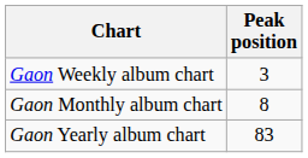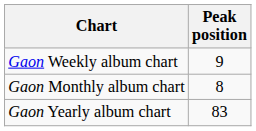Gaon Weekly album chart | Peak position: 3 -> 9
